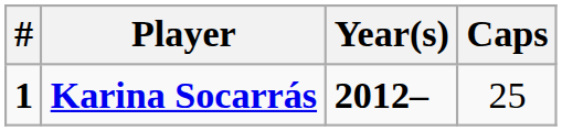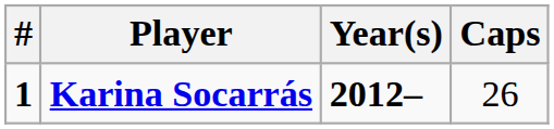Karina Socarrás | Caps: 25 -> 26
